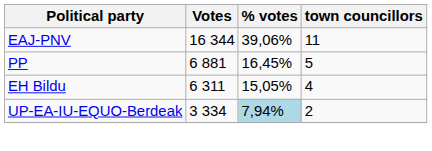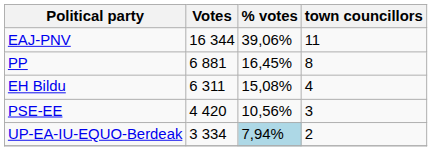PP | town councillors: 5 -> 8
EH Bildu | % votes: 15,05% -> 15,08%
+ row: PSE-EE | 4 420 | 10,56% | 3
